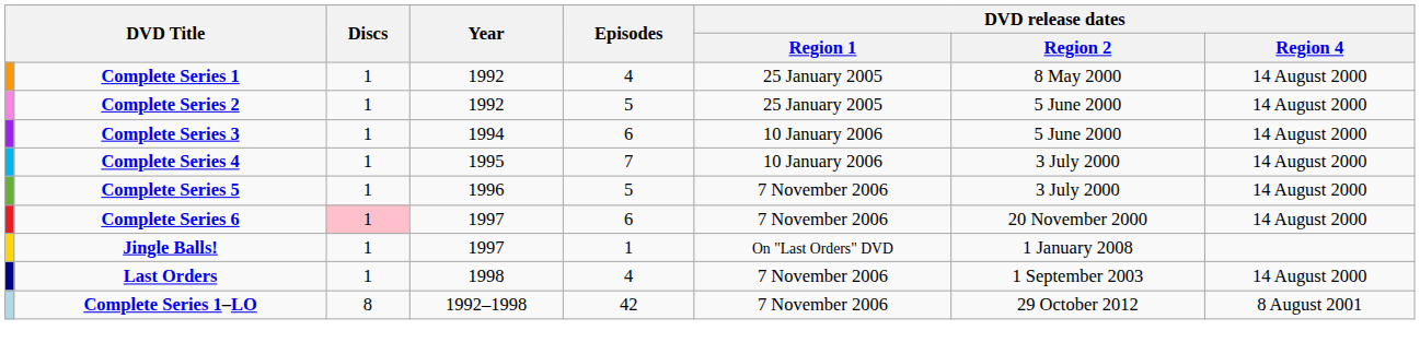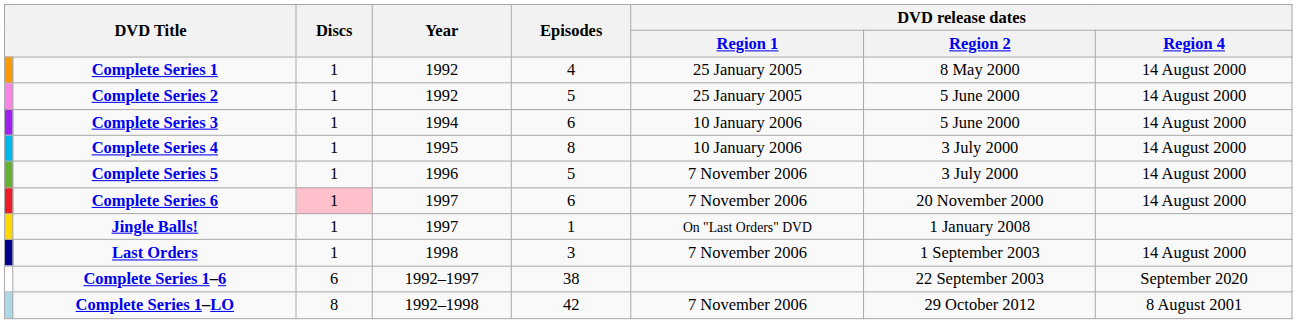Complete Series 4 | Episodes: 7 -> 8
Last Orders | Episodes: 4 -> 3
+ row: Complete Series 1–6 | 6 | 1992–1997 | 38 | 22 September 2003 | September 2020
